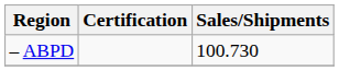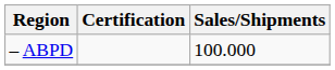– ABPD | Sales/Shipments: 100.730 -> 100.000
